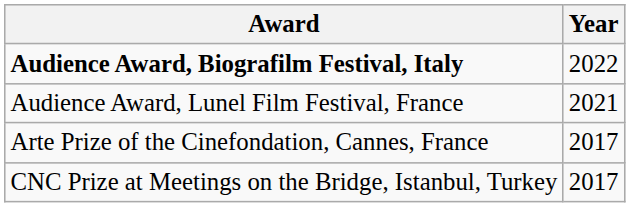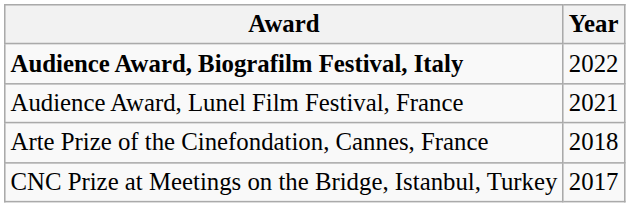Arte Prize of the Cinefondation, Cannes, France | Year: 2017 -> 2018
